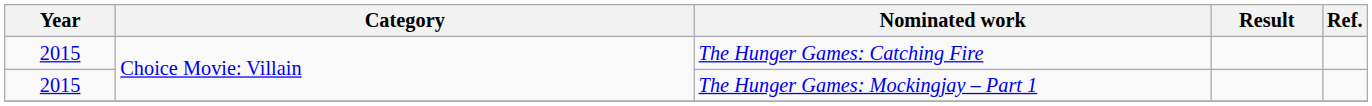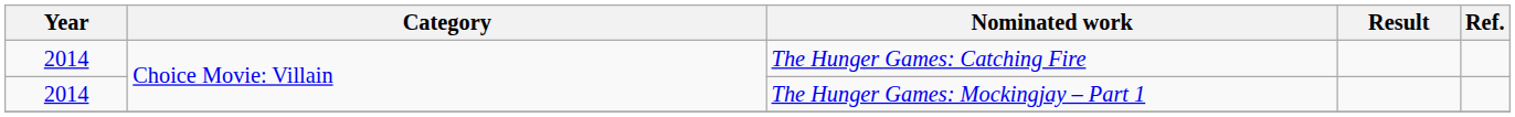The Hunger Games: Catching Fire | Year: 2015 -> 2014
The Hunger Games: Mockingjay – Part 1 | Year: 2015 -> 2014
